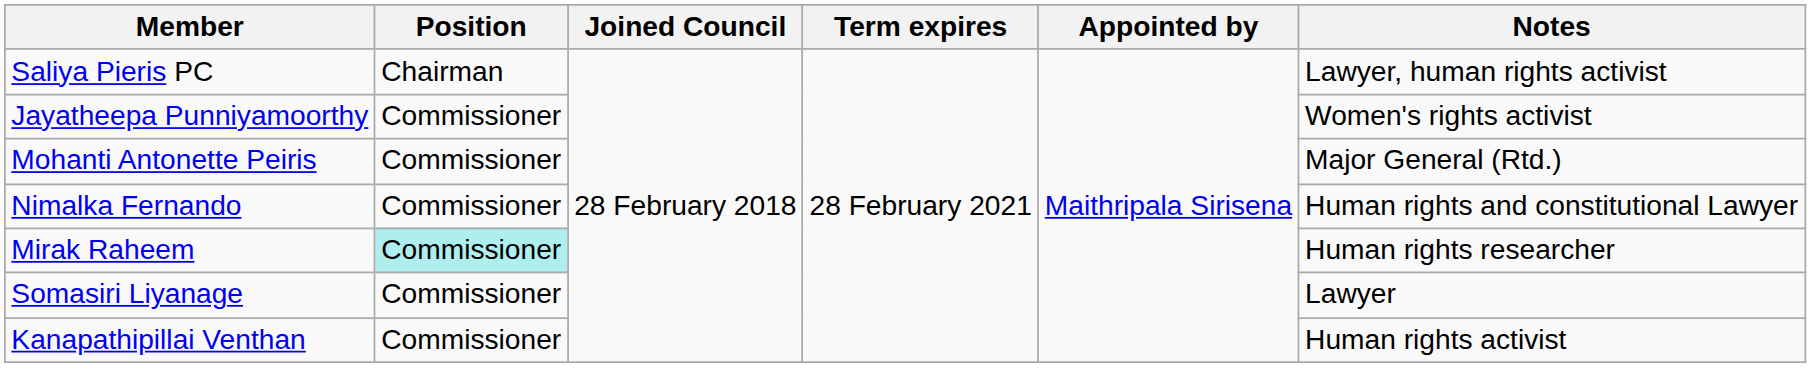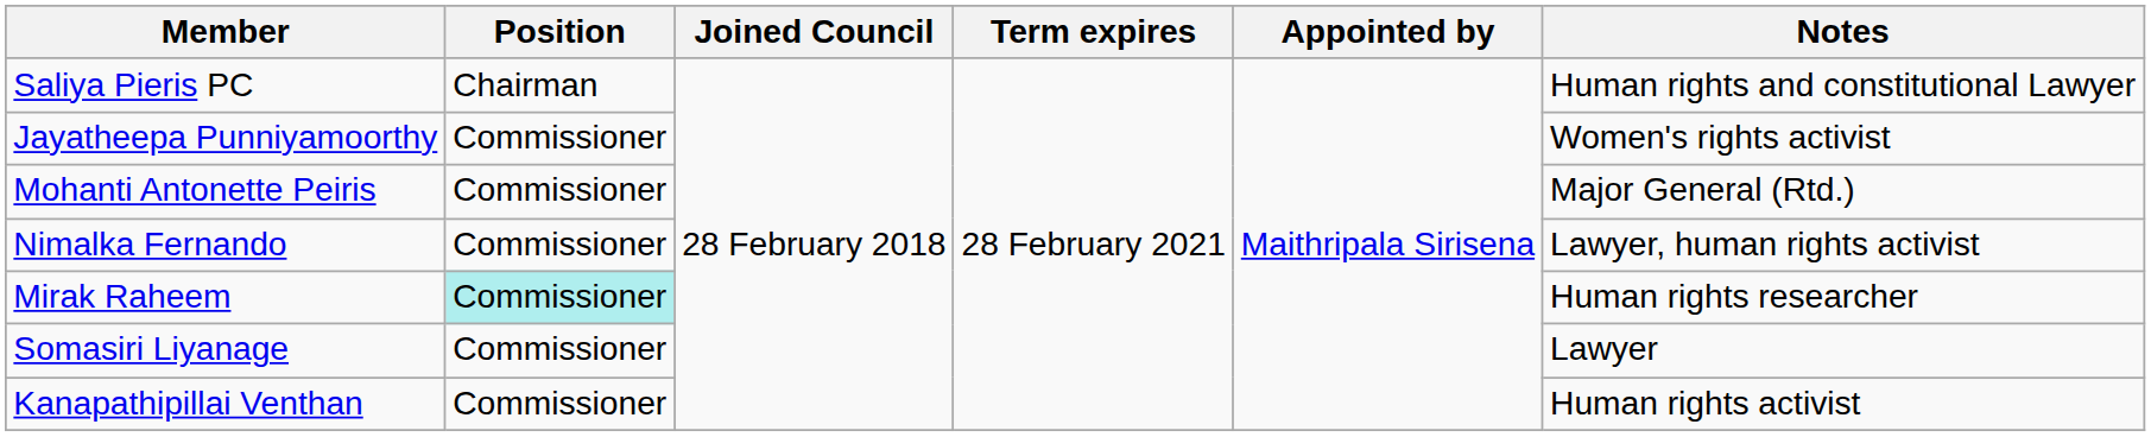Saliya Pieris PC | Notes: Lawyer, human rights activist -> Human rights and constitutional Lawyer
Nimalka Fernando | Notes: Human rights and constitutional Lawyer -> Lawyer, human rights activist
